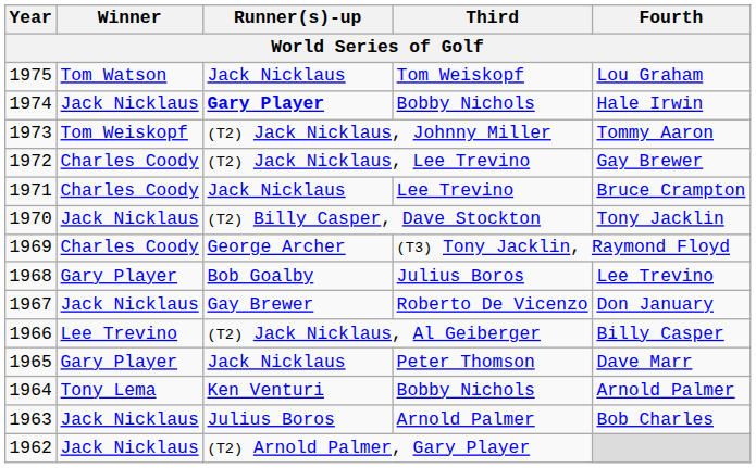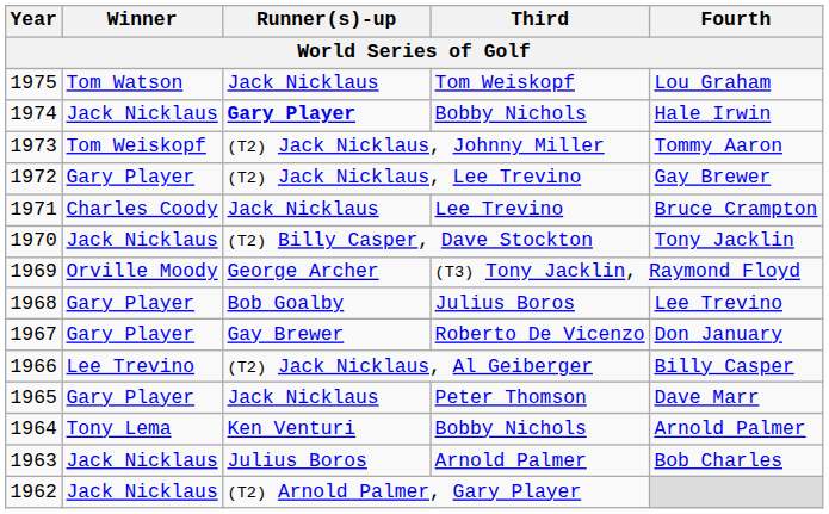(T2) Jack Nicklaus, Lee Trevino | Winner: Charles Coody -> Gary Player
(T3) Tony Jacklin, Raymond Floyd | Winner: Charles Coody -> Orville Moody
Roberto De Vicenzo | Winner: Jack Nicklaus -> Gary Player
